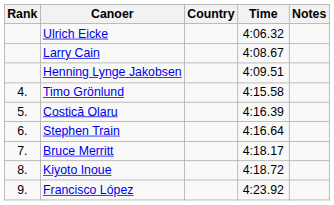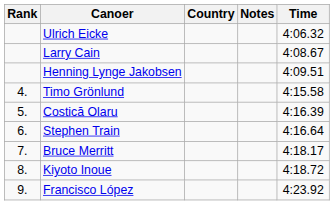columns swapped: Time <-> Notes
